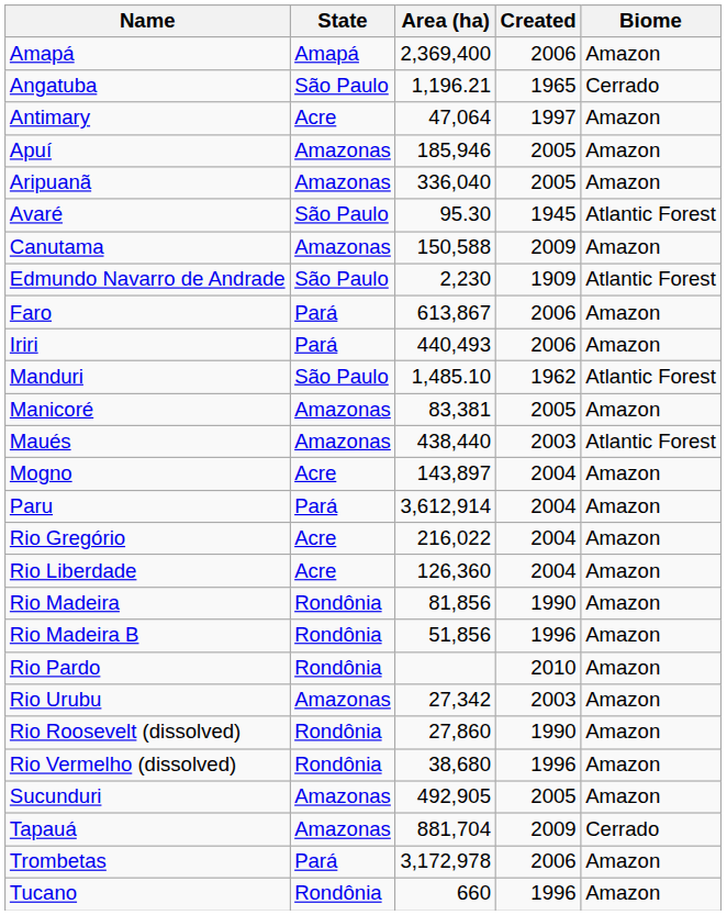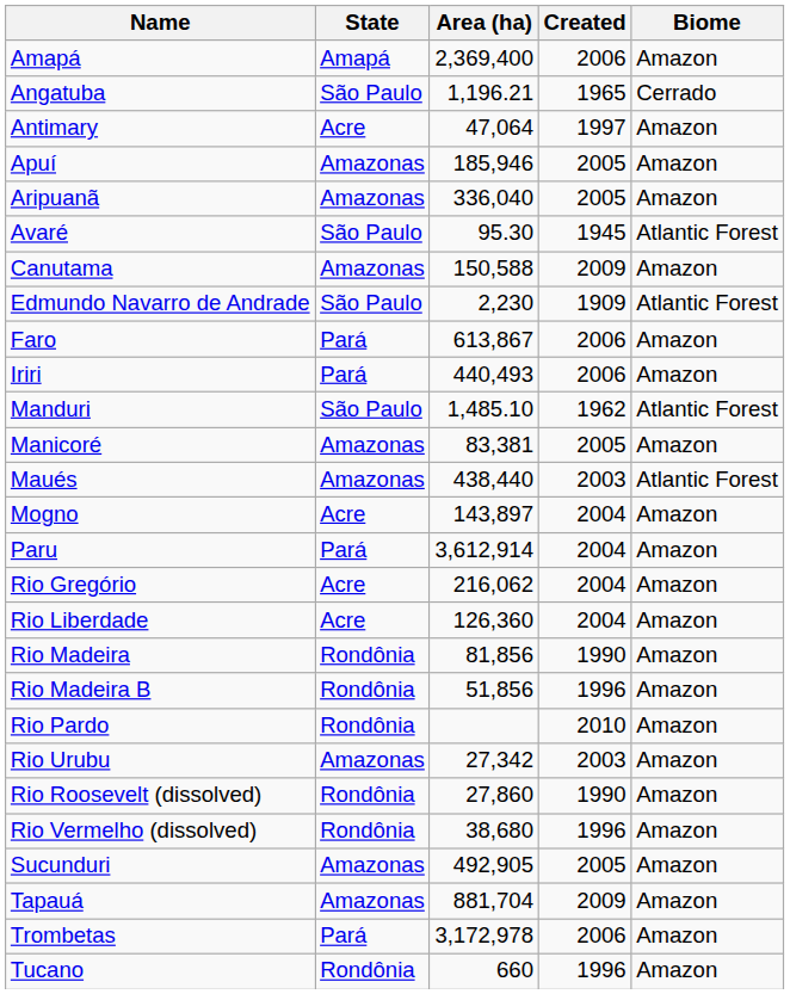Rio Gregório | Area (ha): 216,022 -> 216,062
Tapauá | Biome: Cerrado -> Amazon
